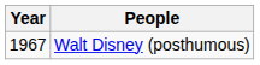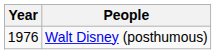Walt Disney (posthumous) | Year: 1967 -> 1976
